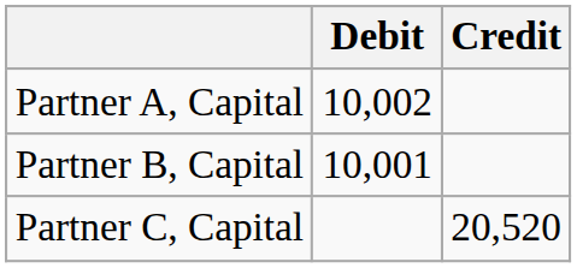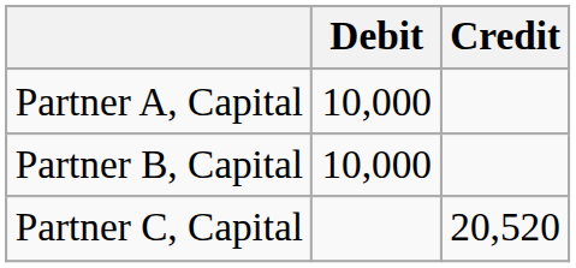Partner A, Capital | Debit: 10,002 -> 10,000
Partner B, Capital | Debit: 10,001 -> 10,000
